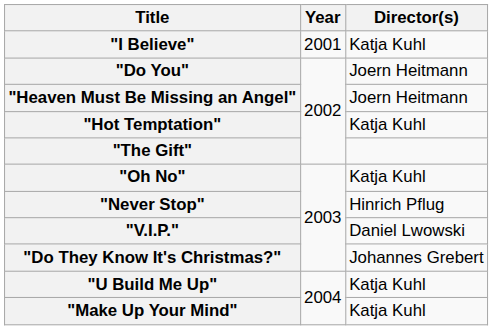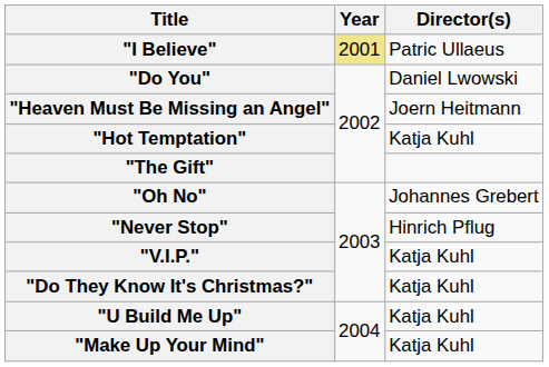"I Believe" | Year: no background -> khaki background
"I Believe" | Director(s): Katja Kuhl -> Patric Ullaeus
"Do You" | Director(s): Joern Heitmann -> Daniel Lwowski
"Oh No" | Director(s): Katja Kuhl -> Johannes Grebert
"V.I.P." | Director(s): Daniel Lwowski -> Katja Kuhl
"Do They Know It's Christmas?" | Director(s): Johannes Grebert -> Katja Kuhl
